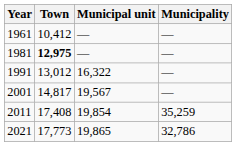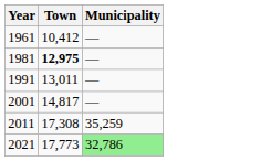- column: Municipal unit | — | — | 16,322 | 19,567 | 19,854 | 19,865
1991 | Town: 13,012 -> 13,011
2011 | Town: 17,408 -> 17,308
2021 | Municipality: no background -> lightgreen background
